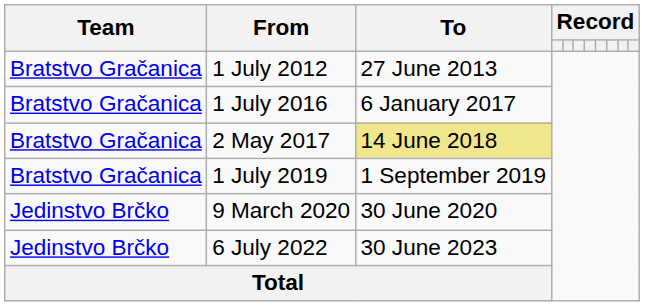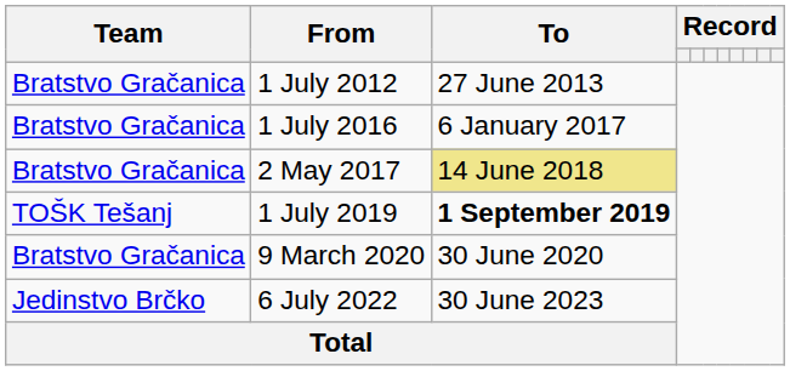1 July 2019 | Team: Bratstvo Gračanica -> TOŠK Tešanj
1 July 2019 | To: normal -> bold
9 March 2020 | Team: Jedinstvo Brčko -> Bratstvo Gračanica
